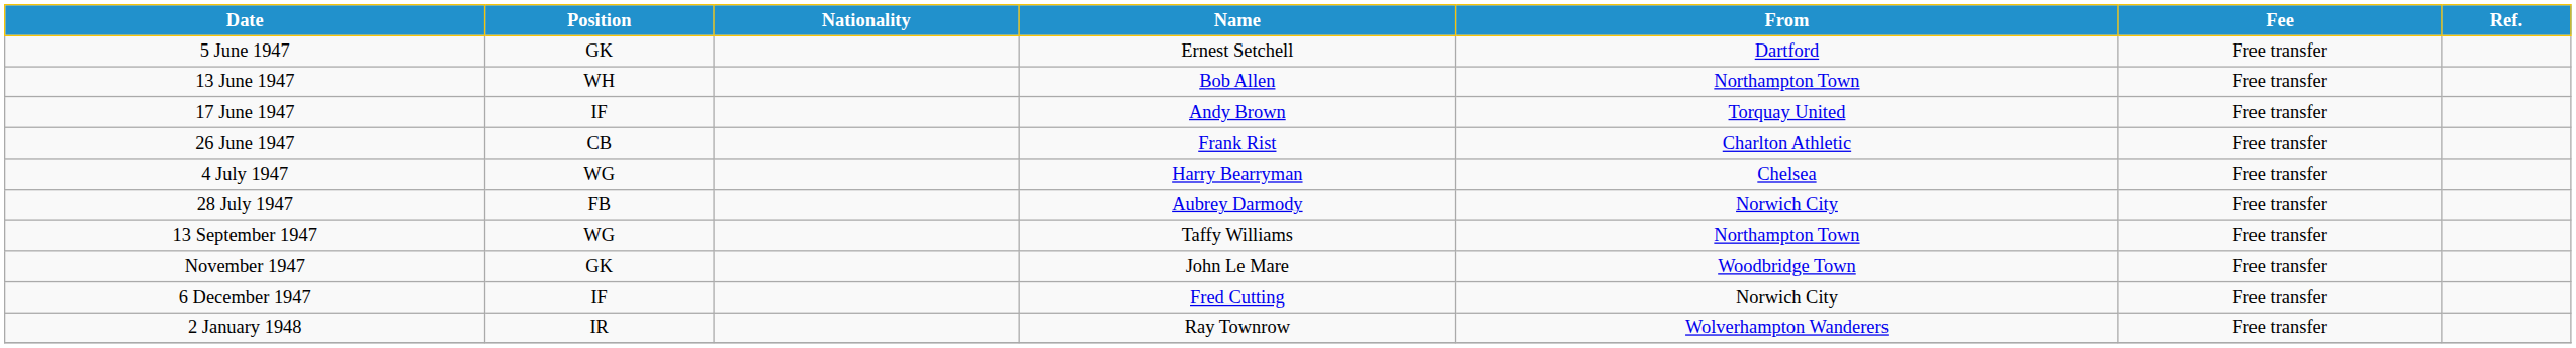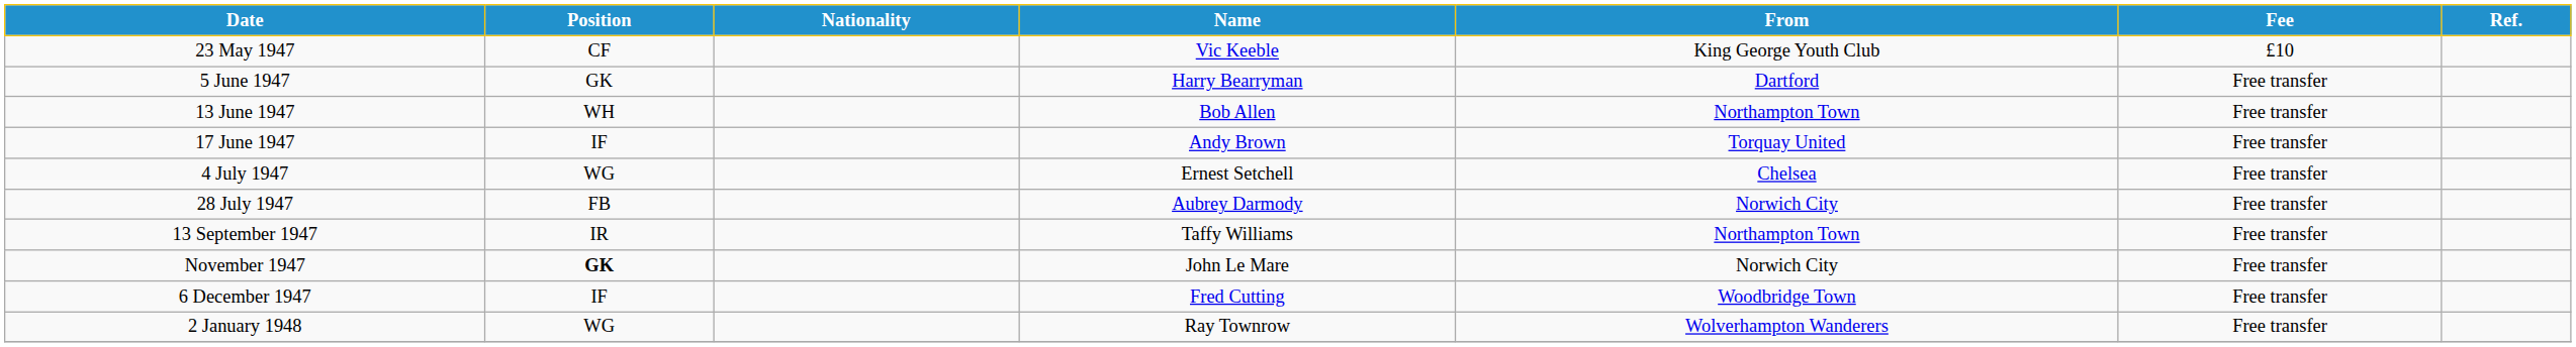+ row: 23 May 1947 | CF | Vic Keeble | King George Youth Club | £10
5 June 1947 | Name: Ernest Setchell -> Harry Bearryman
- row: 26 June 1947 | CB | Frank Rist | Charlton Athletic | Free transfer
4 July 1947 | Name: Harry Bearryman -> Ernest Setchell
13 September 1947 | Position: WG -> IR
November 1947 | Position: normal -> bold
November 1947 | From: Woodbridge Town -> Norwich City
6 December 1947 | From: Norwich City -> Woodbridge Town
2 January 1948 | Position: IR -> WG
